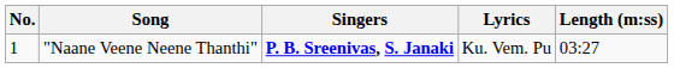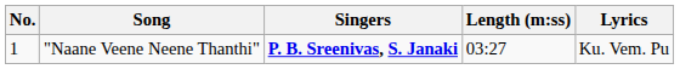columns swapped: Lyrics <-> Length (m:ss)
